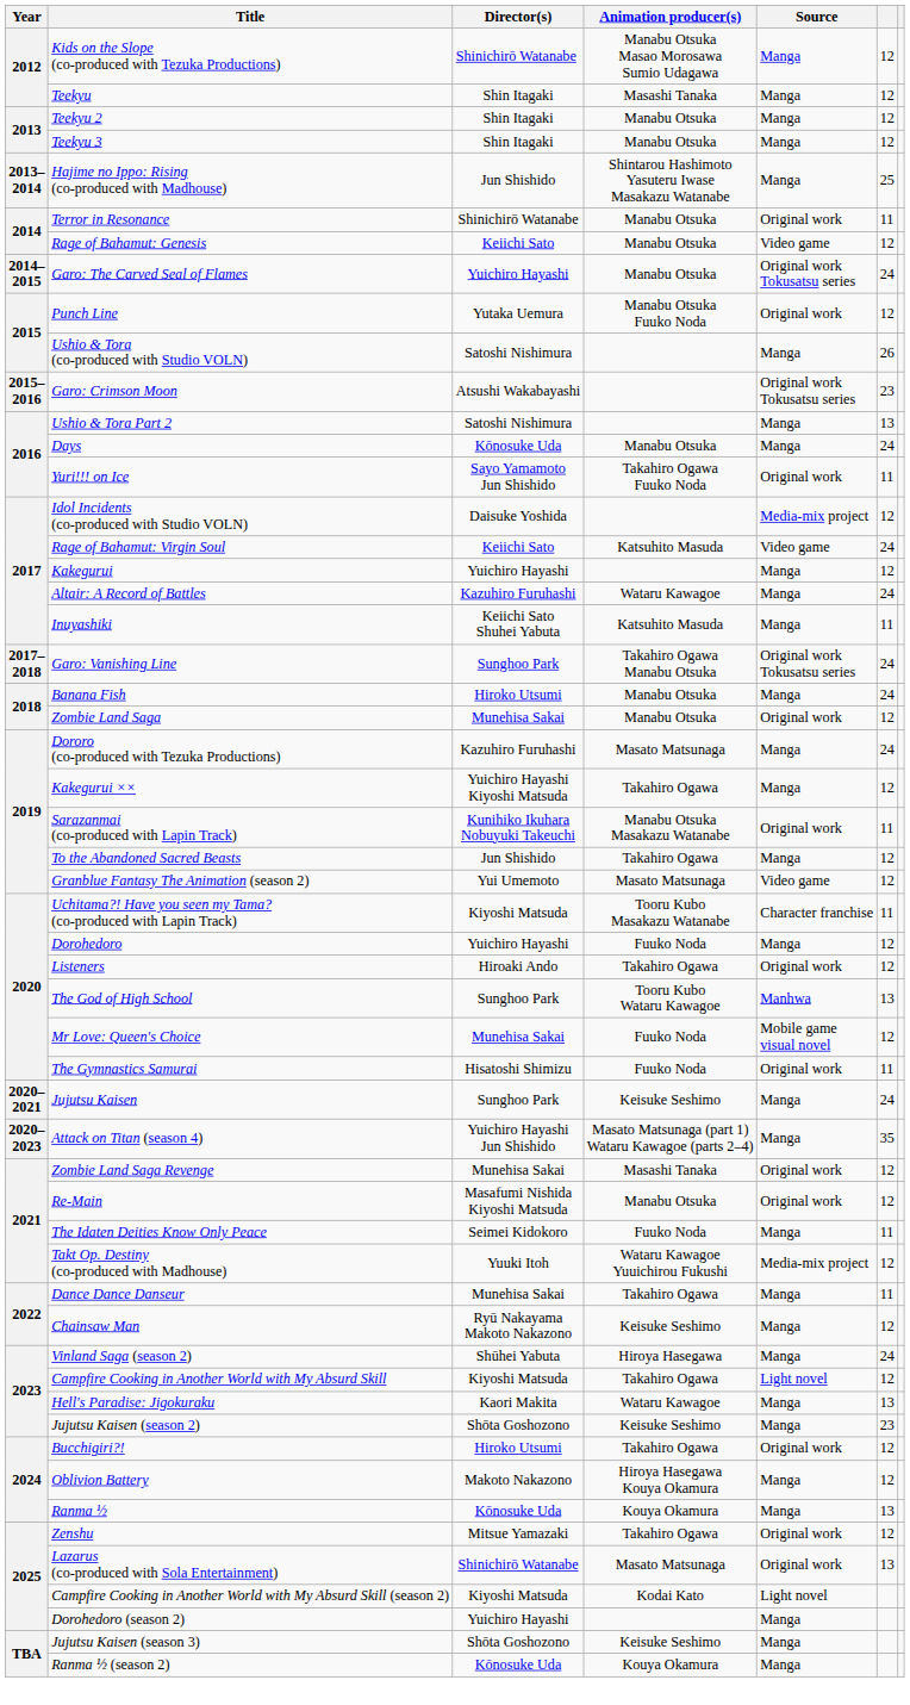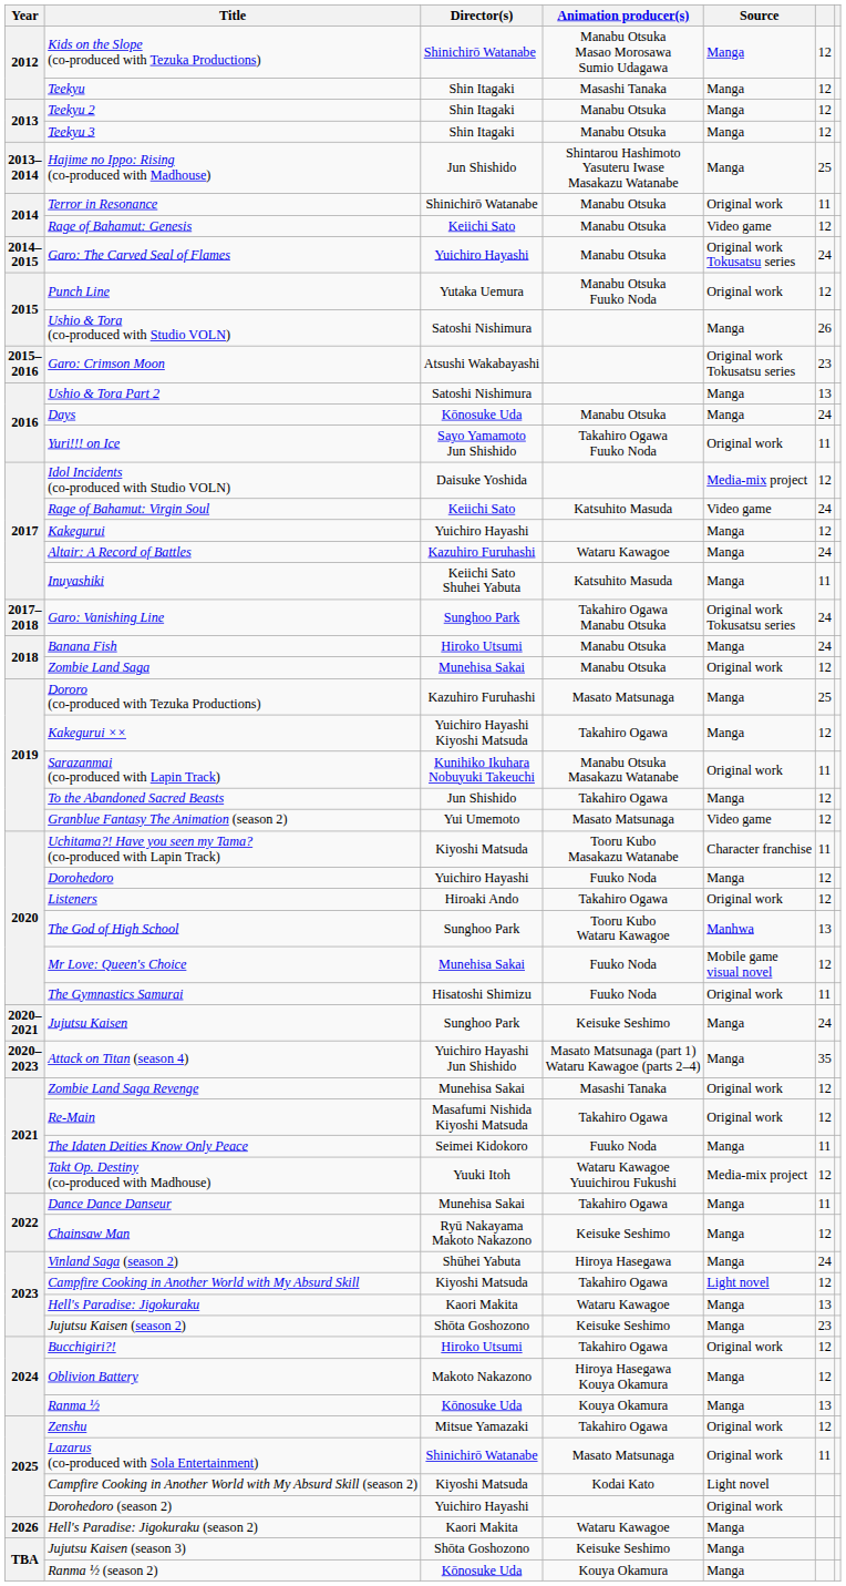Dororo (co-produced with Tezuka Productions) | column 6: 24 -> 25
Re-Main | Animation producer(s): Manabu Otsuka -> Takahiro Ogawa
Lazarus (co-produced with Sola Entertainment) | column 6: 13 -> 11
Dorohedoro (season 2) | Source: Manga -> Original work
+ row: 2026 | Hell's Paradise: Jigokuraku (season 2) | Kaori Makita | Wataru Kawagoe | Manga
